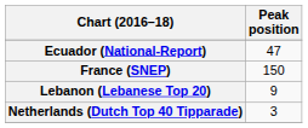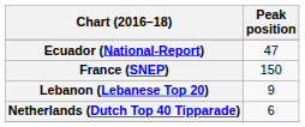Netherlands (Dutch Top 40 Tipparade) | Peak position: 3 -> 6
